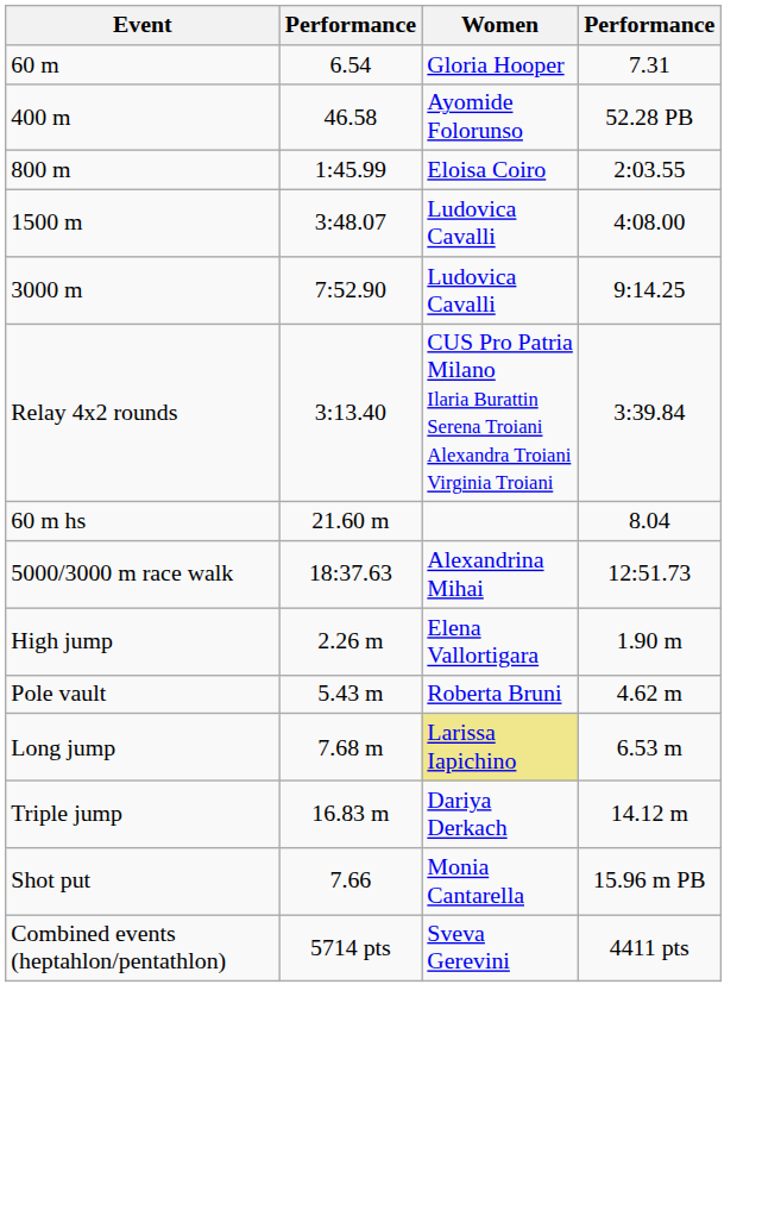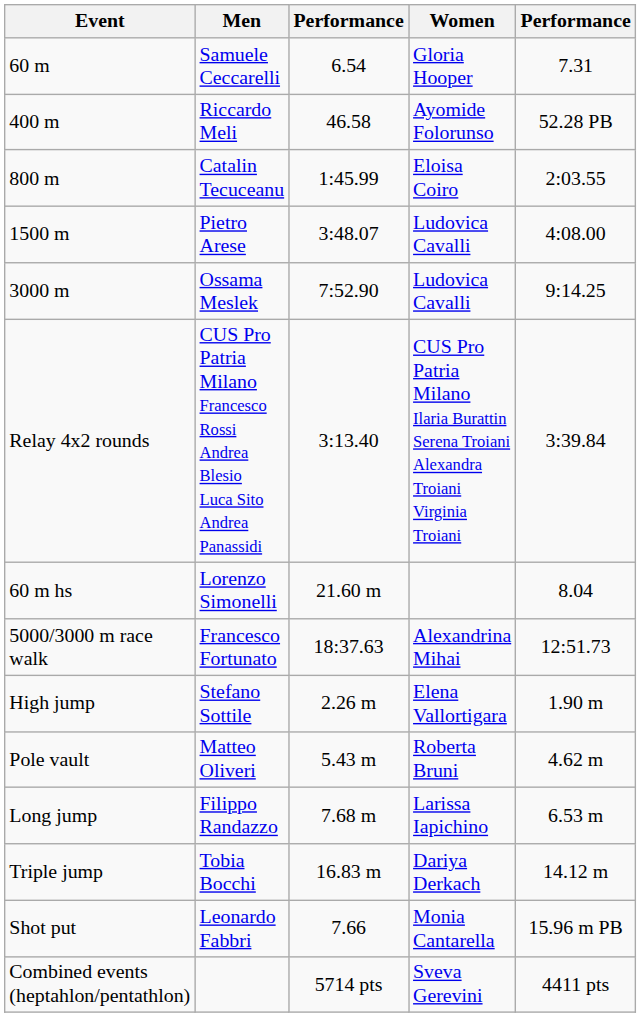+ column: Men | Samuele Ceccarelli | Riccardo Meli | Catalin Tecuceanu | Pietro Arese | Ossama Meslek | CUS Pro Patria Milano Francesco Rossi Andrea Blesio Luca Sito Andrea Panassidi | Lorenzo Simonelli | Francesco Fortunato | Stefano Sottile | Matteo Oliveri | Filippo Randazzo | Tobia Bocchi | Leonardo Fabbri
Long jump | Women: khaki background -> no background
